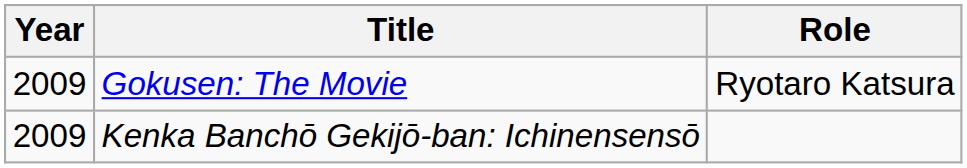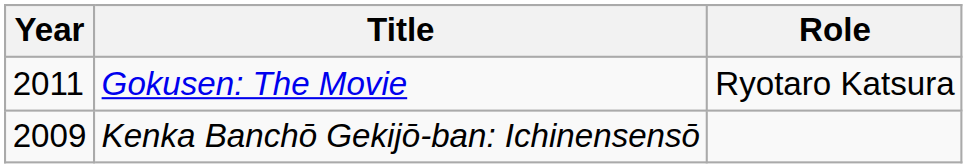Gokusen: The Movie | Year: 2009 -> 2011
